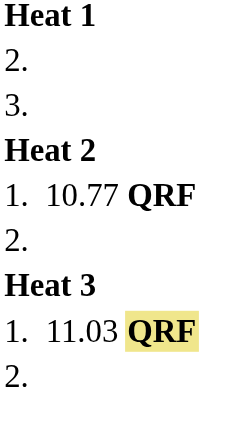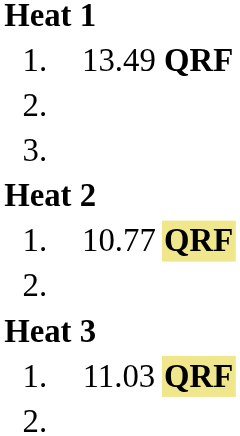+ row: 1. | 13.49 | QRF
10.77 | column 4: no background -> khaki background
